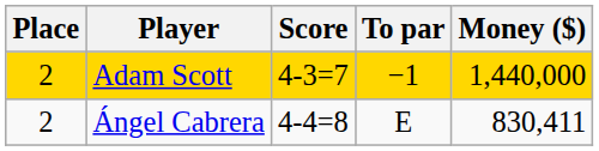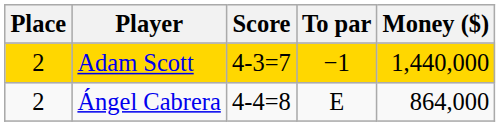Ángel Cabrera | Money ($): 830,411 -> 864,000
